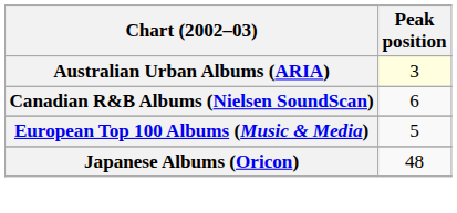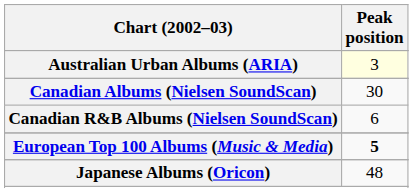+ row: Canadian Albums (Nielsen SoundScan) | 30
European Top 100 Albums (Music & Media) | Peak position: normal -> bold
